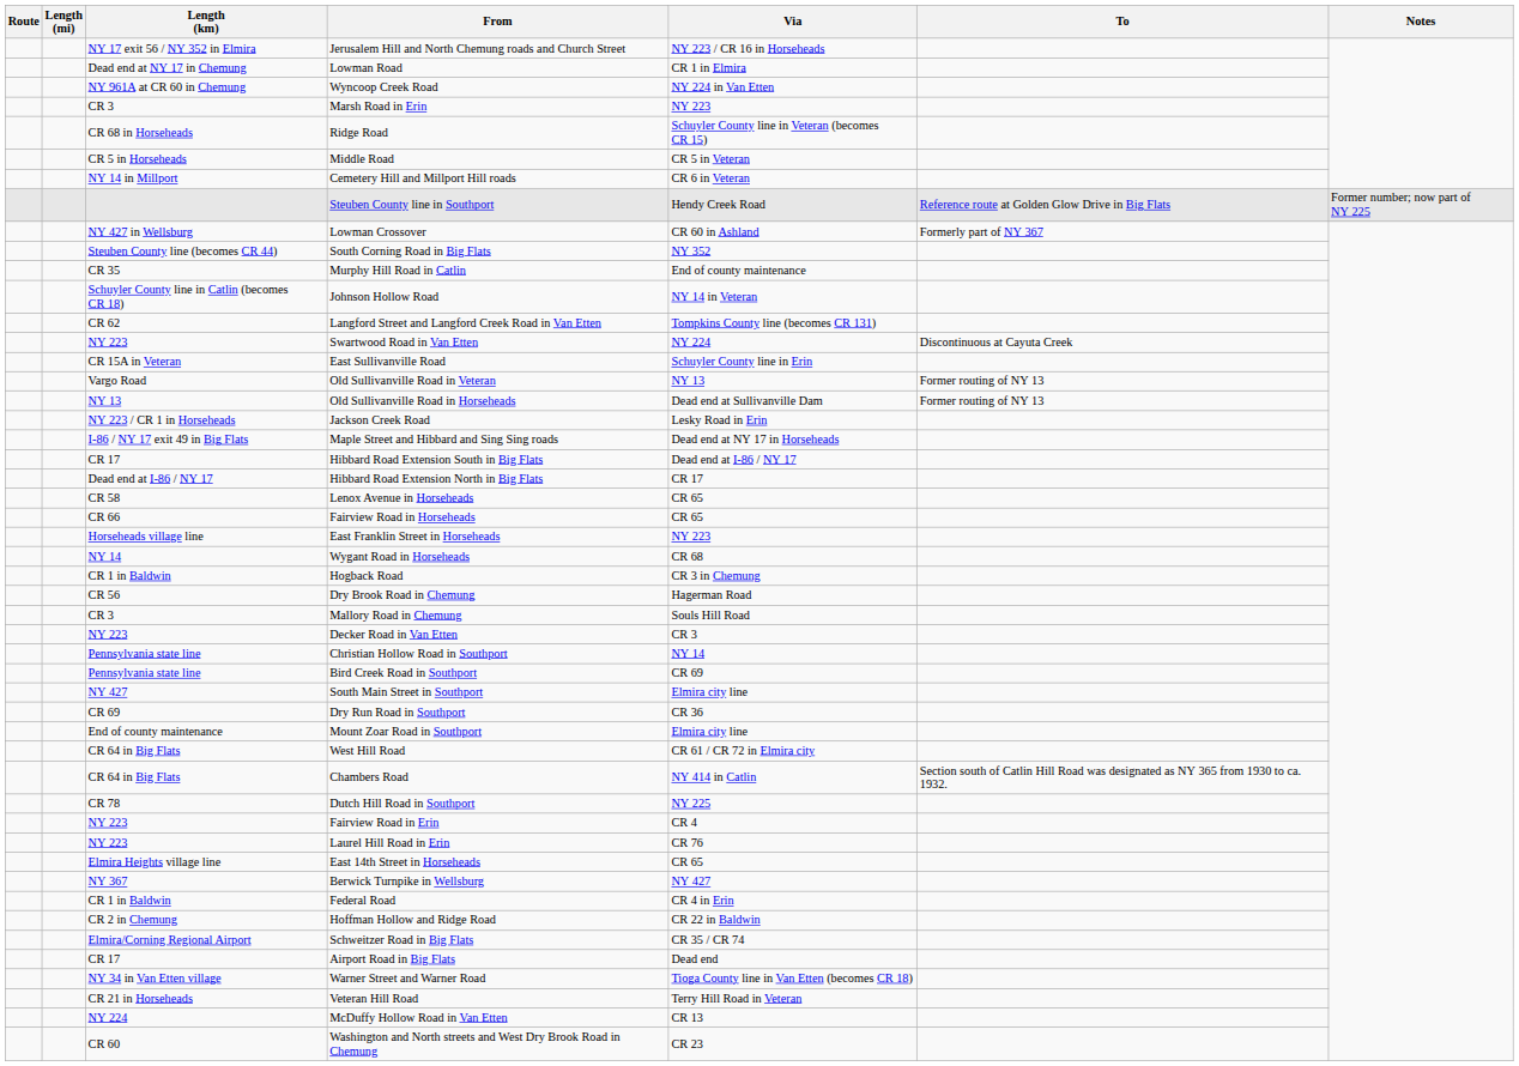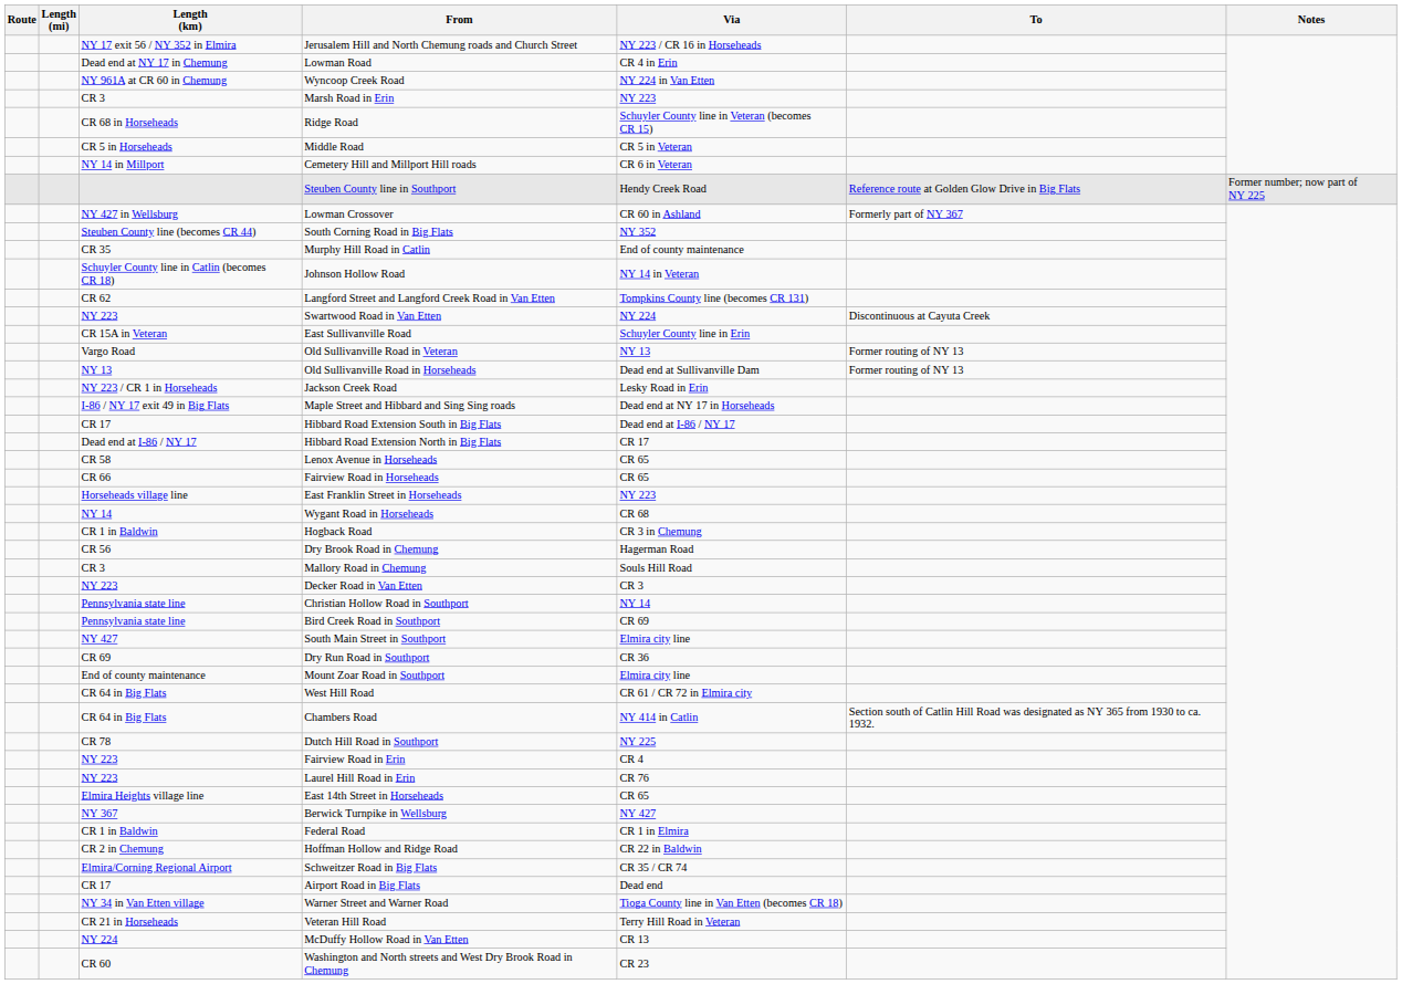Lowman Road | Via: CR 1 in Elmira -> CR 4 in Erin
Federal Road | Via: CR 4 in Erin -> CR 1 in Elmira
